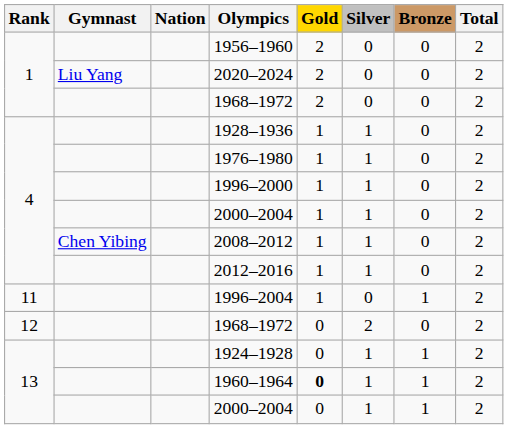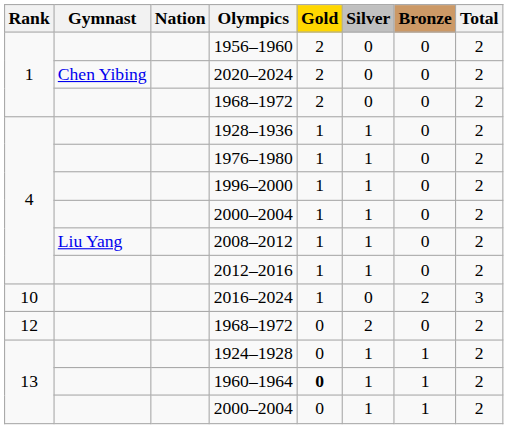2020–2024 | Gymnast: Liu Yang -> Chen Yibing
2008–2012 | Gymnast: Chen Yibing -> Liu Yang
+ row: 10 | 2016–2024 | 1 | 0 | 2 | 3
- row: 11 | 1996–2004 | 1 | 0 | 1 | 2
